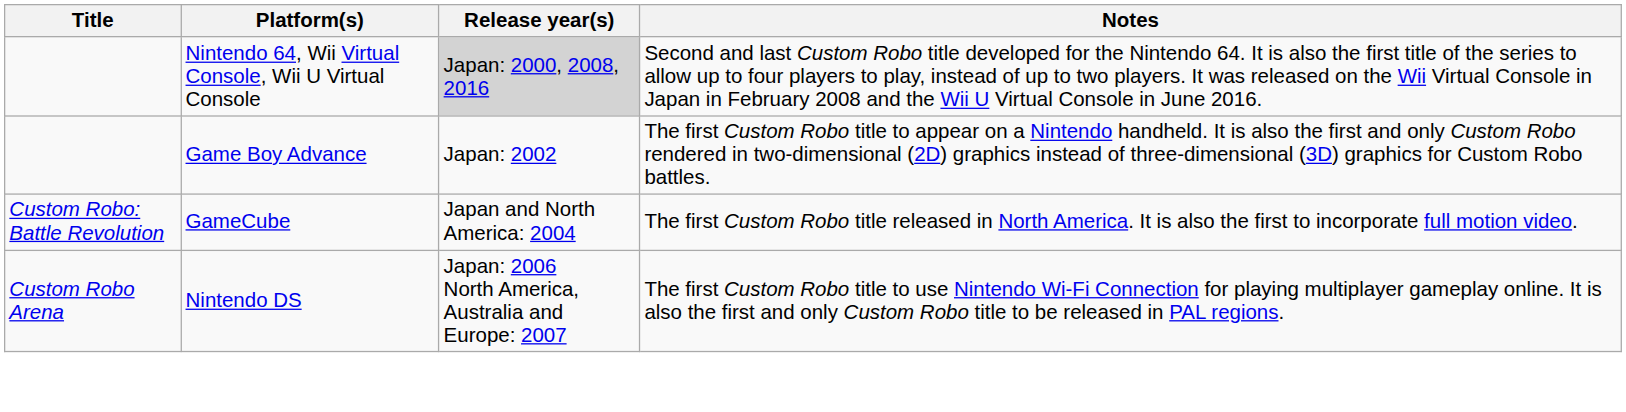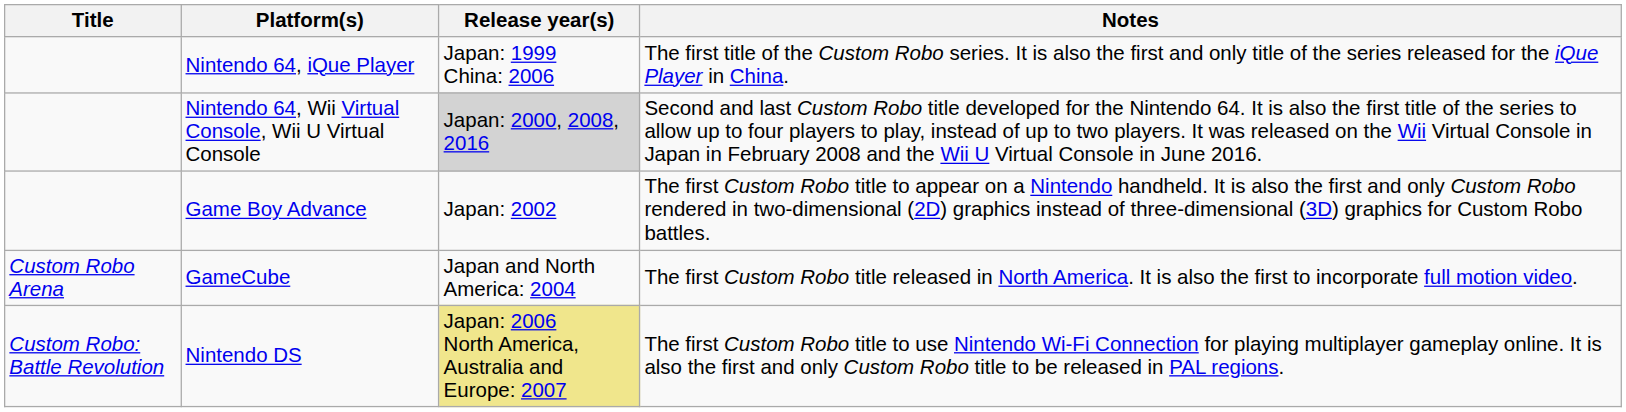+ row: Nintendo 64, iQue Player | Japan: 1999 China: 2006 | The first title of the Custom Robo series. It is also the first and only title of the series released for the iQue Player in China.
GameCube | Title: Custom Robo: Battle Revolution -> Custom Robo Arena
Nintendo DS | Title: Custom Robo Arena -> Custom Robo: Battle Revolution
Nintendo DS | Release year(s): no background -> khaki background
